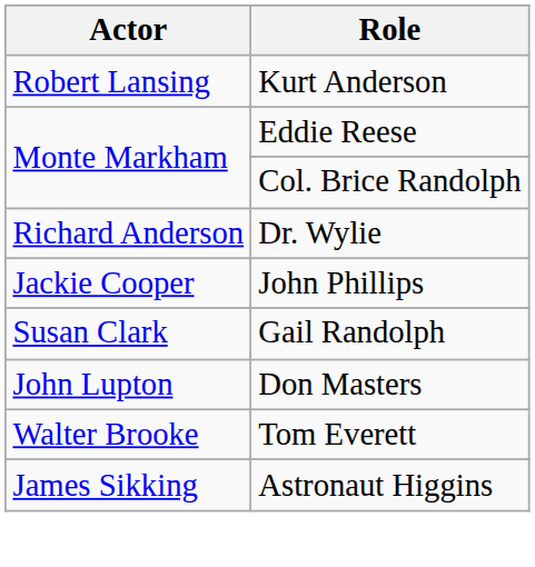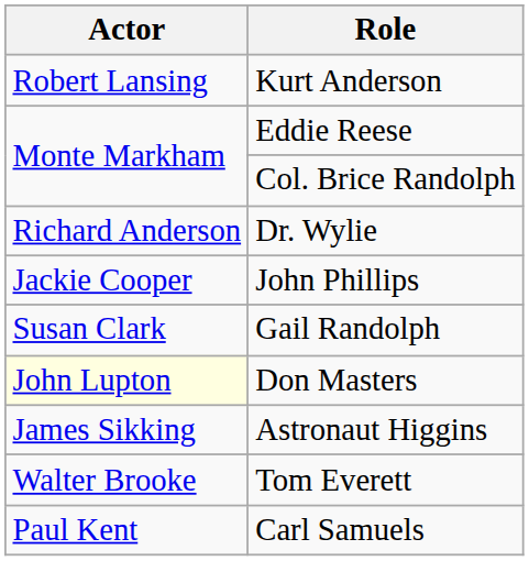Don Masters | Actor: no background -> lightyellow background
rows swapped: Tom Everett <-> Astronaut Higgins
+ row: Paul Kent | Carl Samuels
